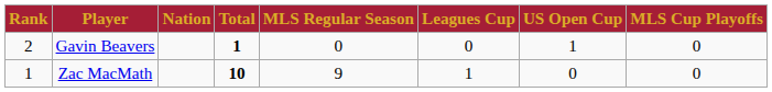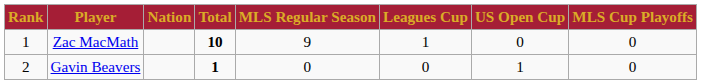rows swapped: Zac MacMath <-> Gavin Beavers
